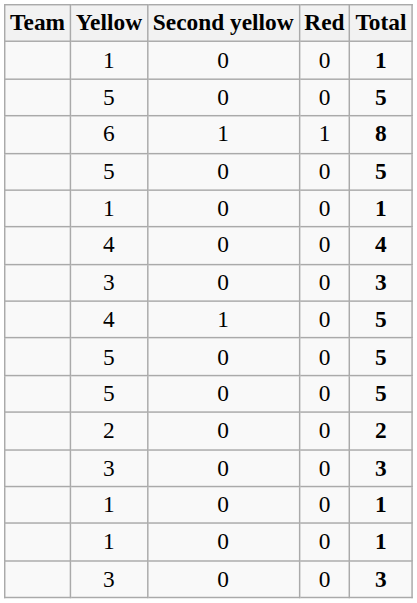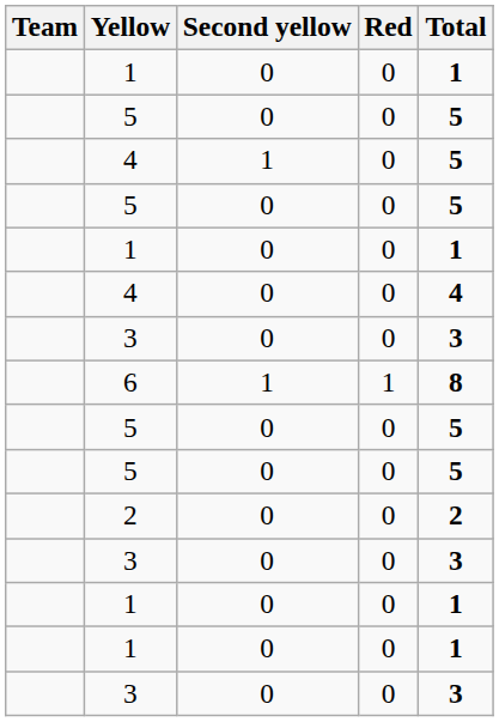rows swapped: 6 <-> 4 / 1
